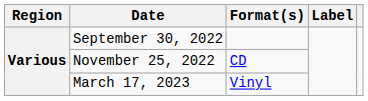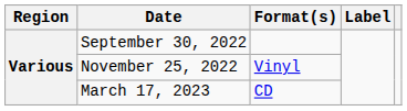November 25, 2022 | Format(s): CD -> Vinyl
March 17, 2023 | Format(s): Vinyl -> CD
